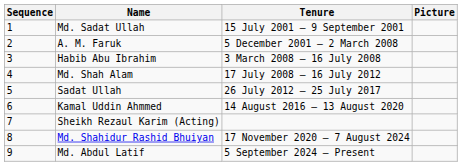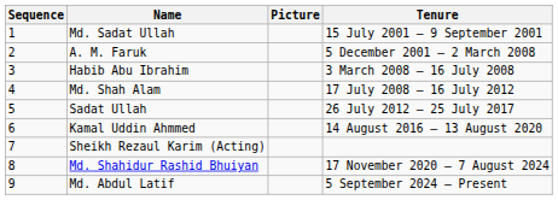columns swapped: Picture <-> Tenure
